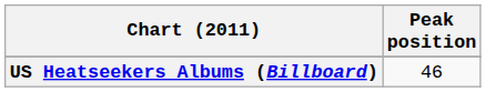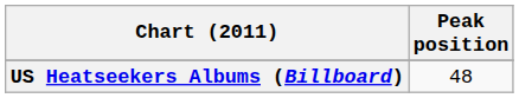US Heatseekers Albums (Billboard) | Peak position: 46 -> 48
